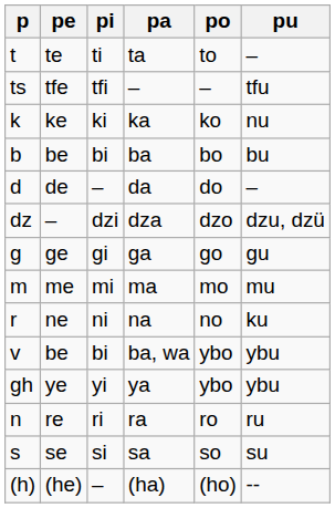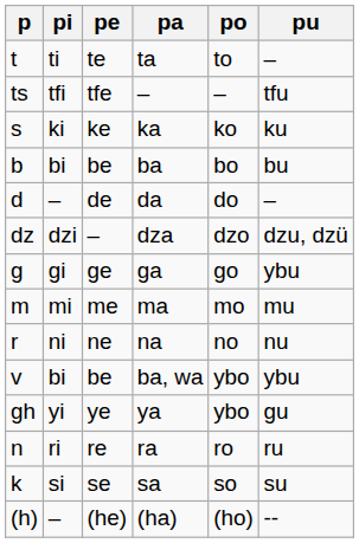columns swapped: pi <-> pe
ka | p: k -> s
ka | pu: nu -> ku
ga | pu: gu -> ybu
na | pu: ku -> nu
ya | pu: ybu -> gu
sa | p: s -> k
